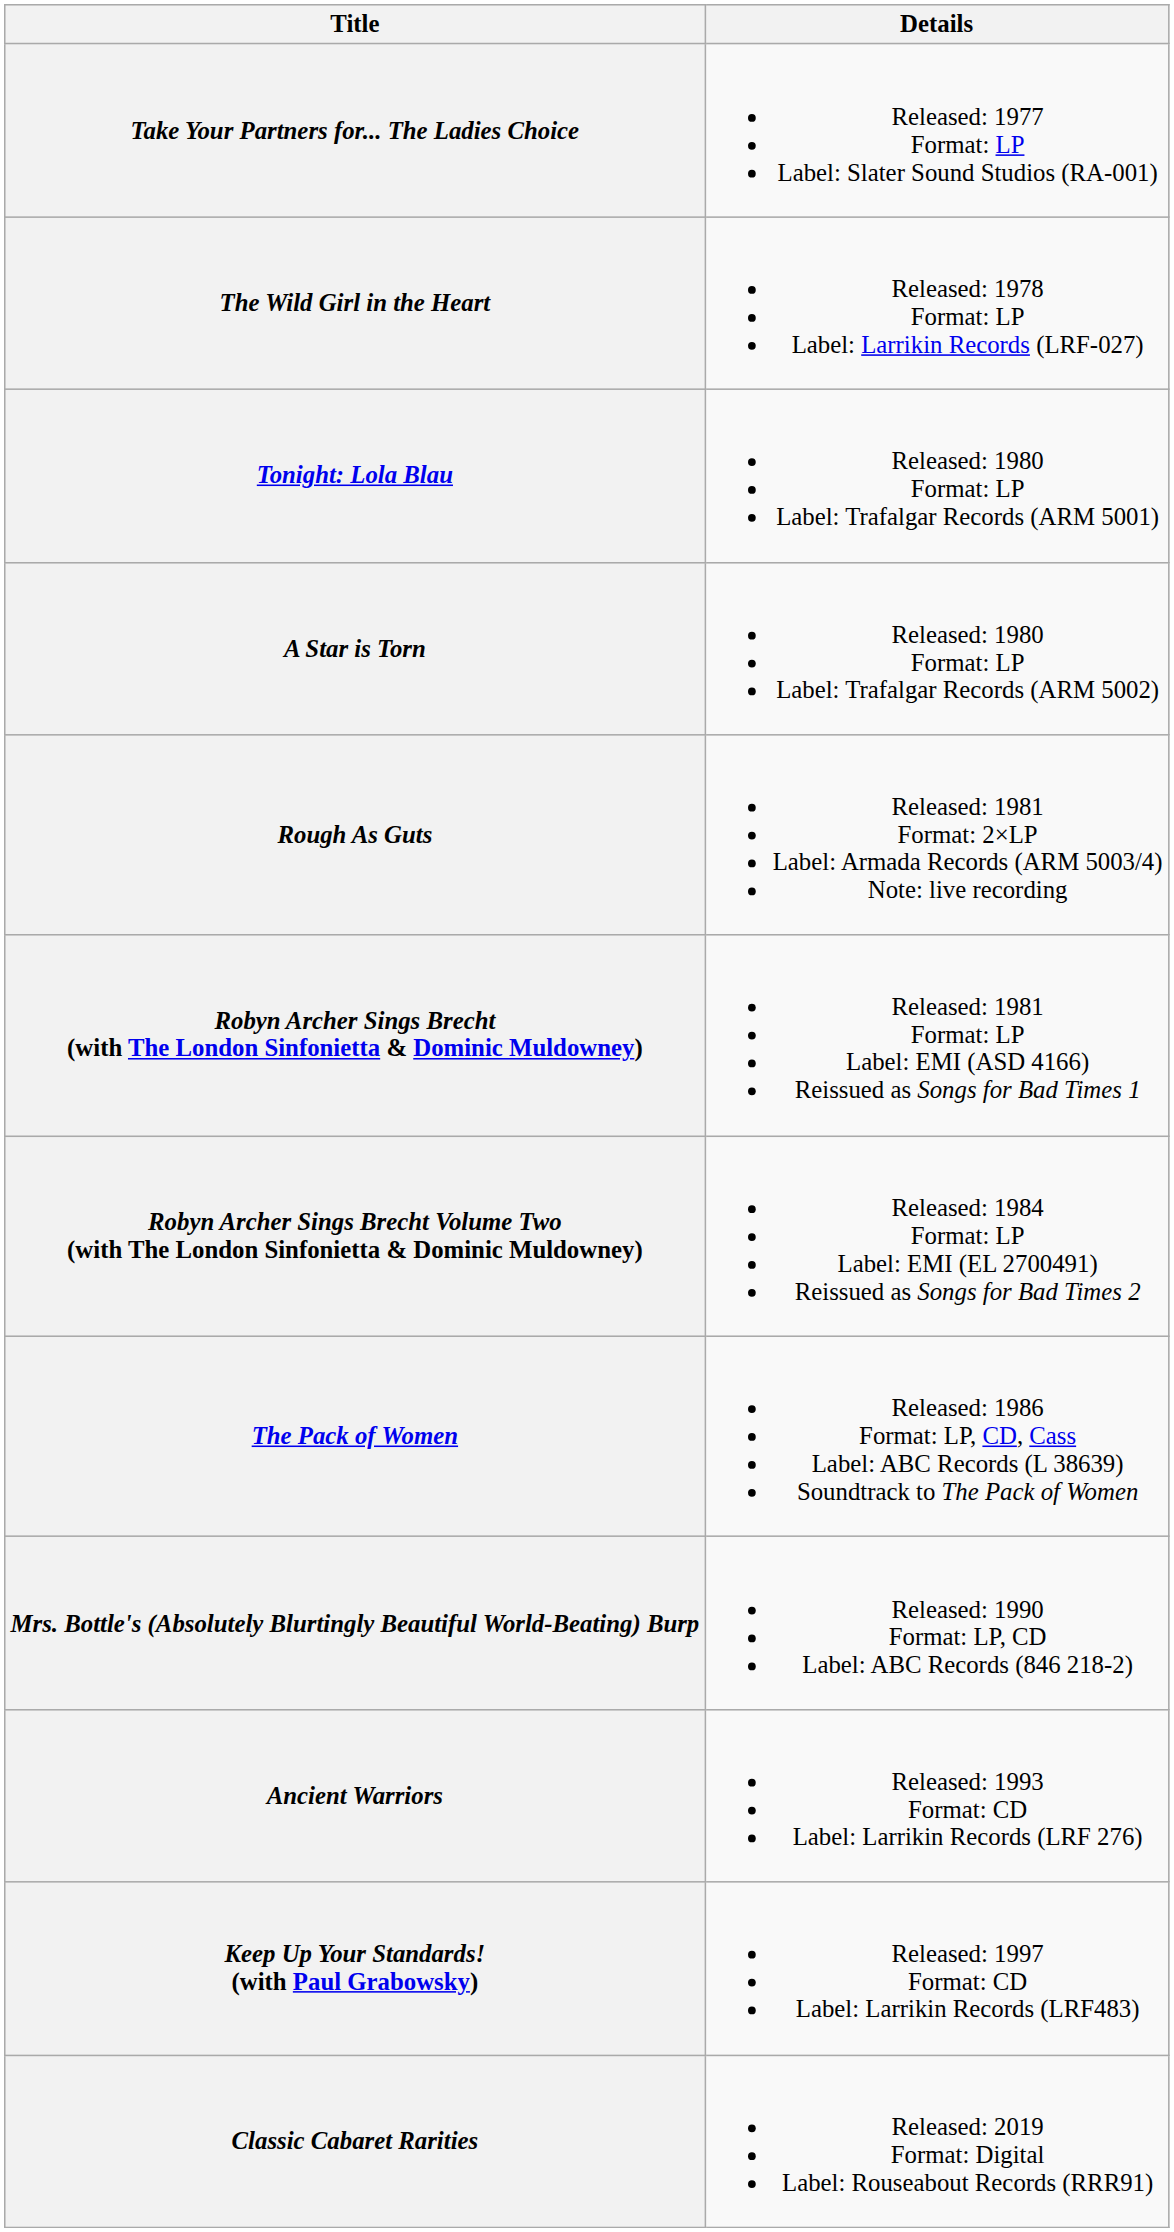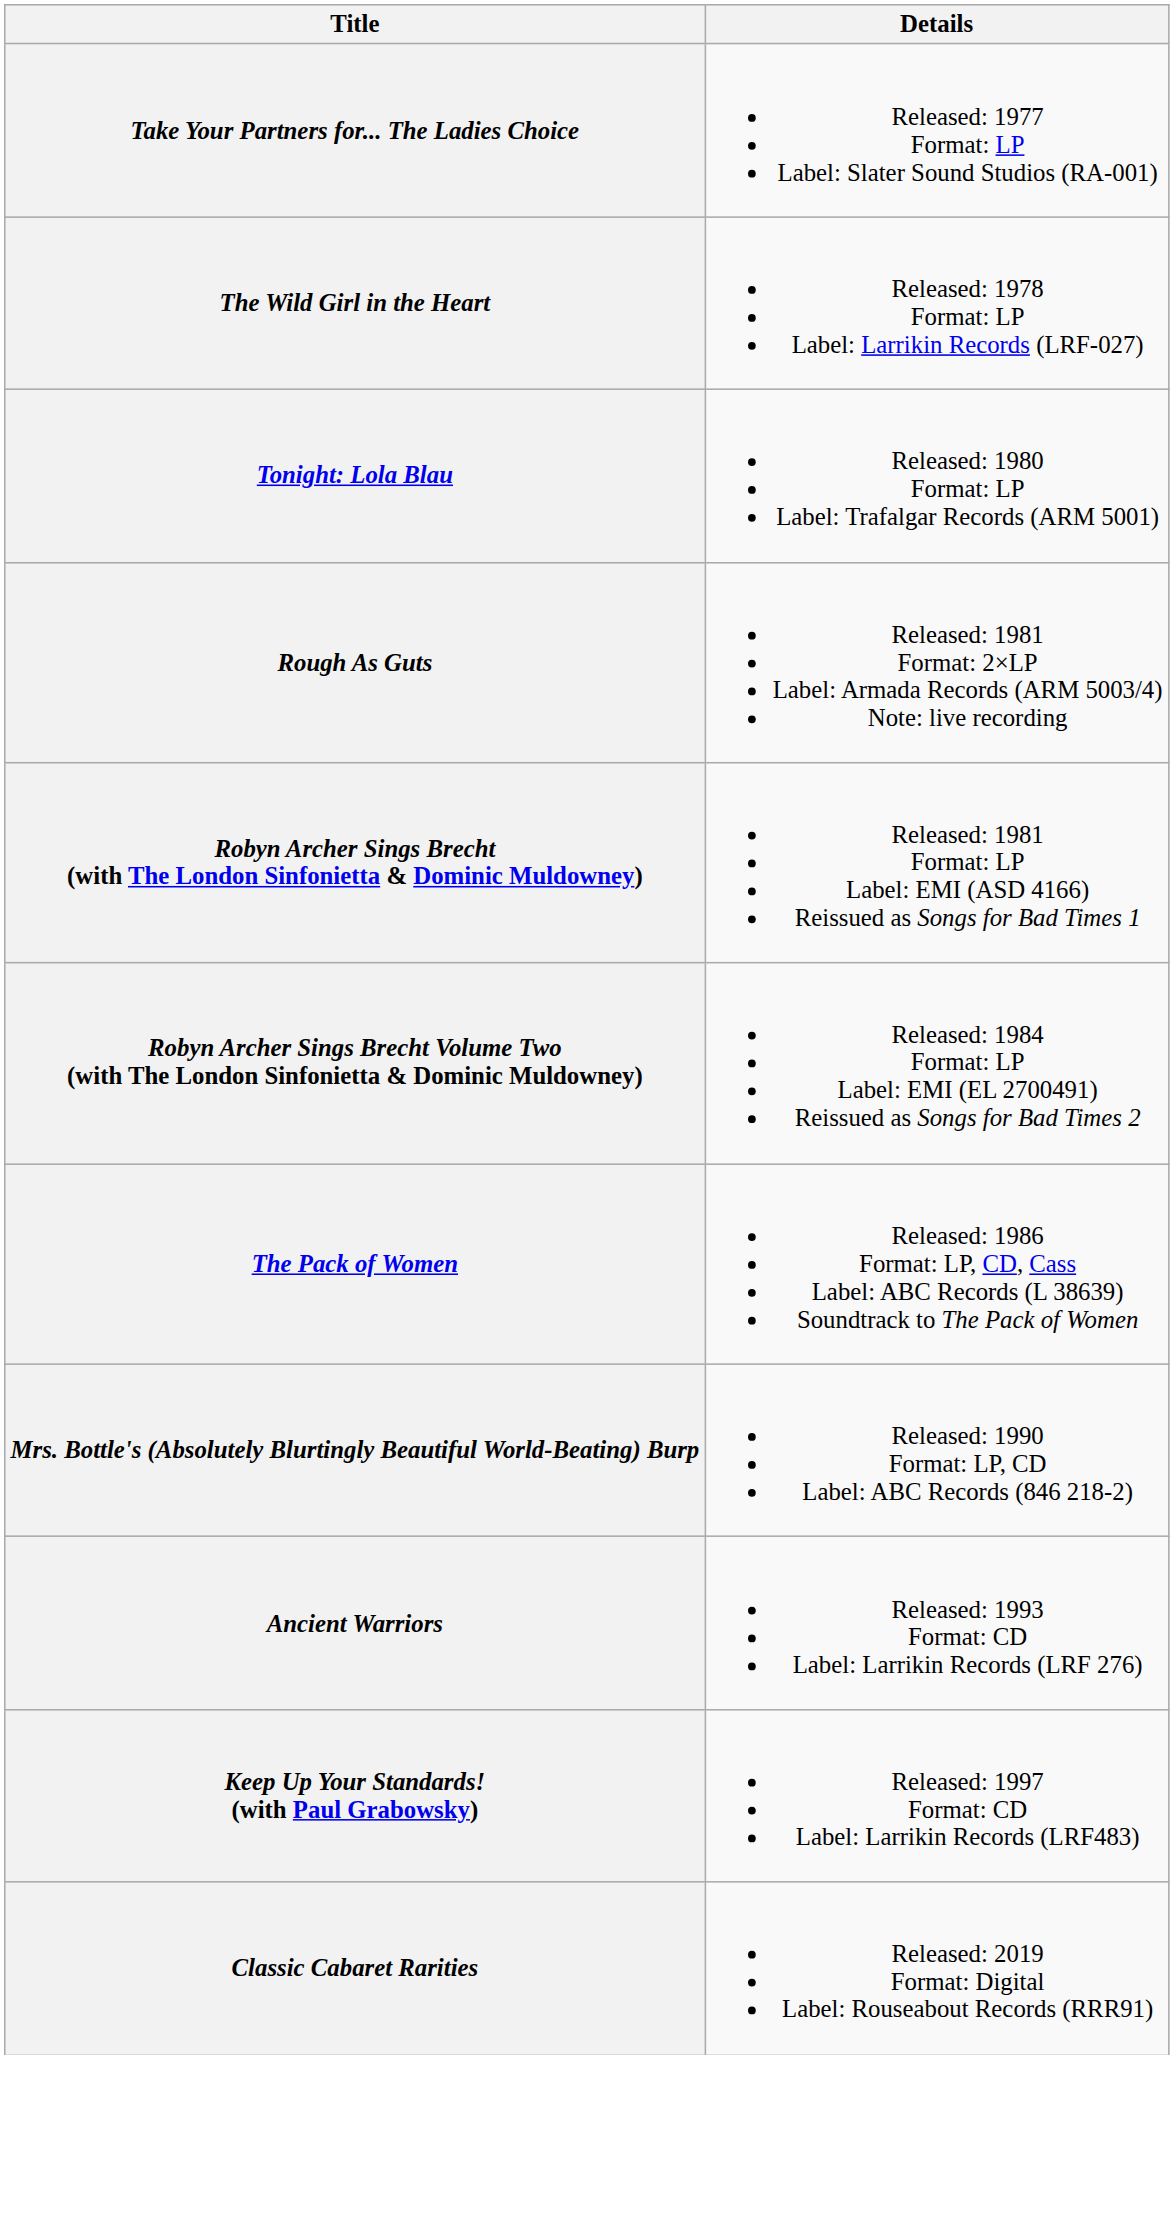- row: A Star is Torn | Released: 1980 Format: LP Label: Trafalgar Records (ARM 5002)
